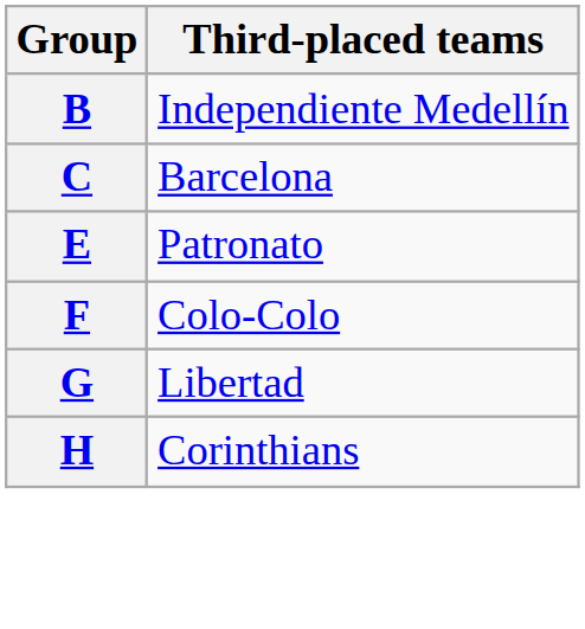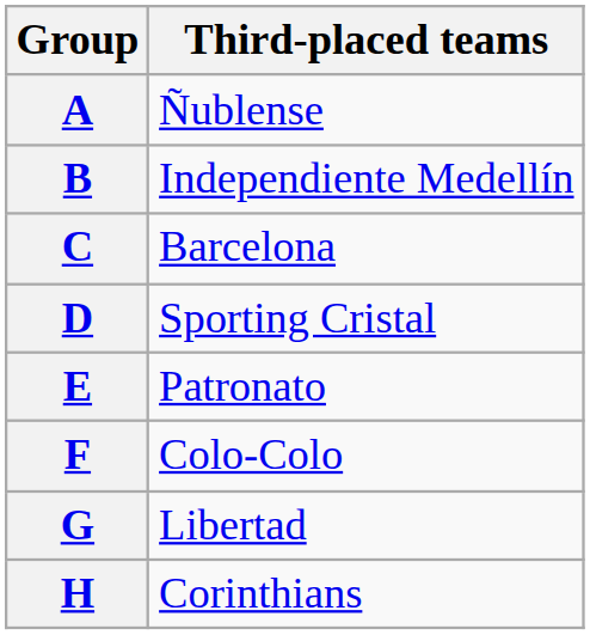+ row: A | Ñublense
+ row: D | Sporting Cristal
